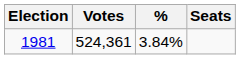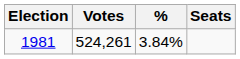1981 | Votes: 524,361 -> 524,261
